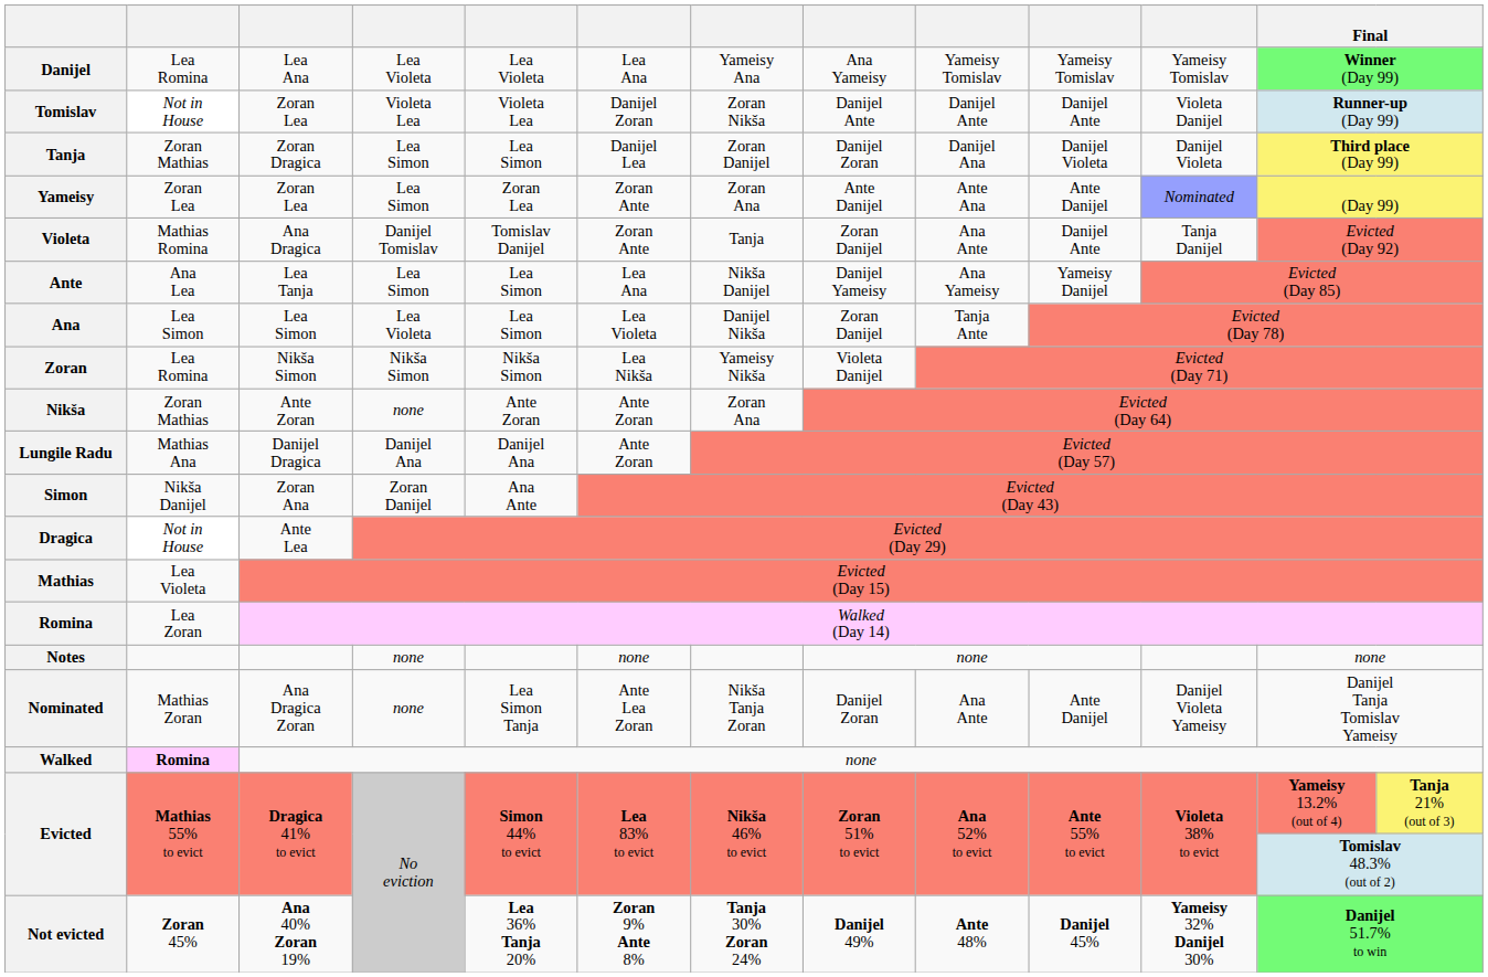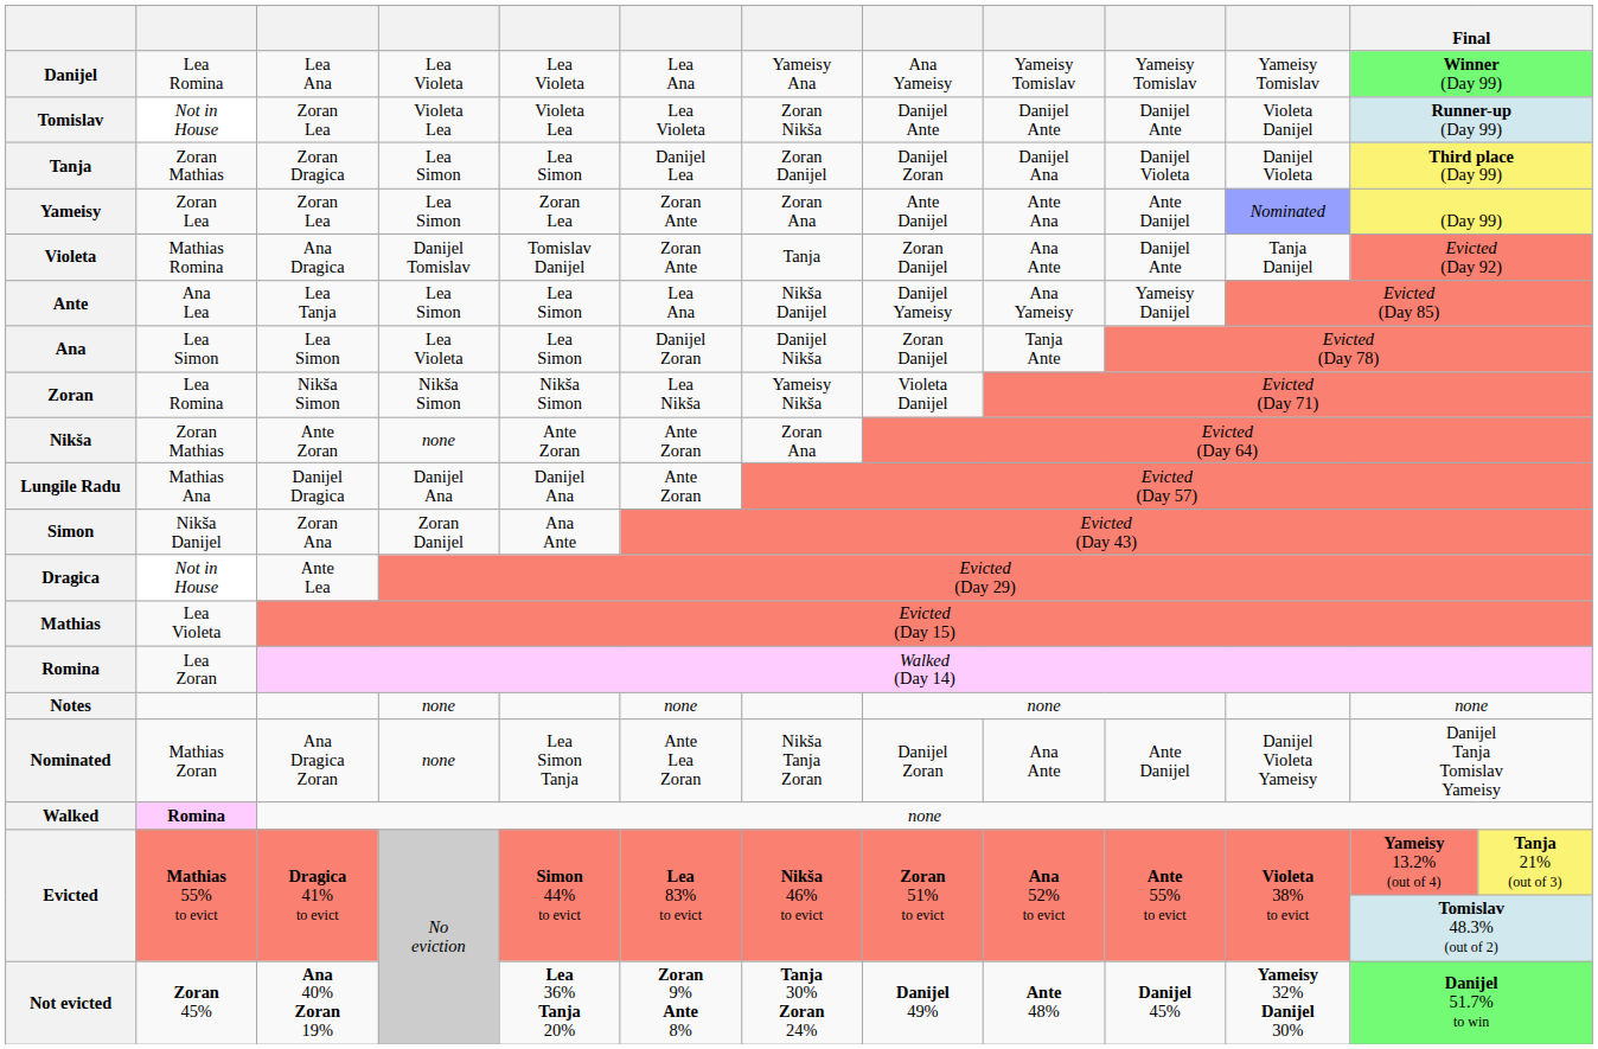Tomislav | column 6: Danijel Zoran -> Lea Violeta
Ana | column 6: Lea Violeta -> Danijel Zoran
